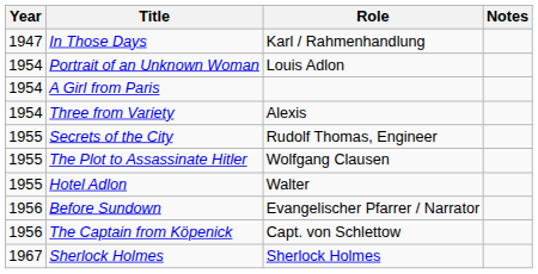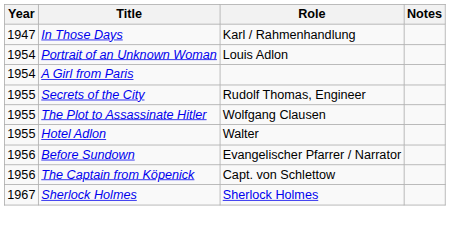- row: 1954 | Three from Variety | Alexis
